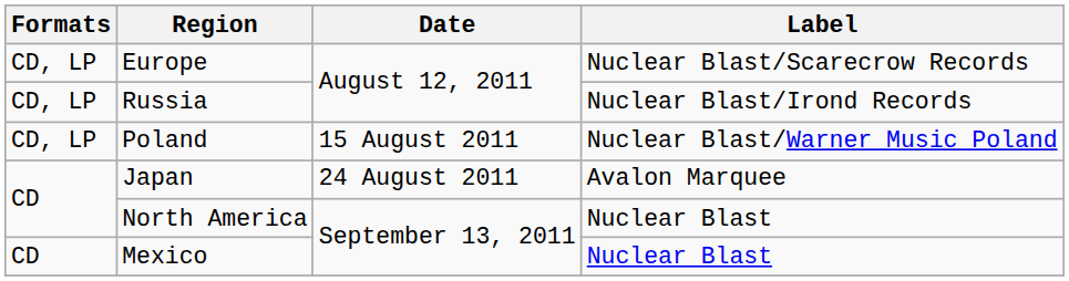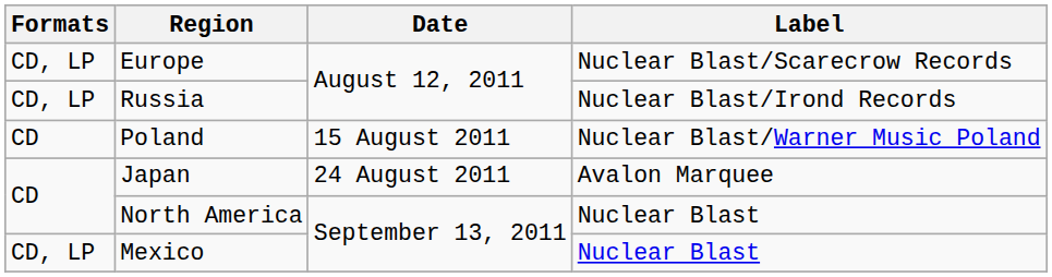Poland | Formats: CD, LP -> CD
Mexico | Formats: CD -> CD, LP
